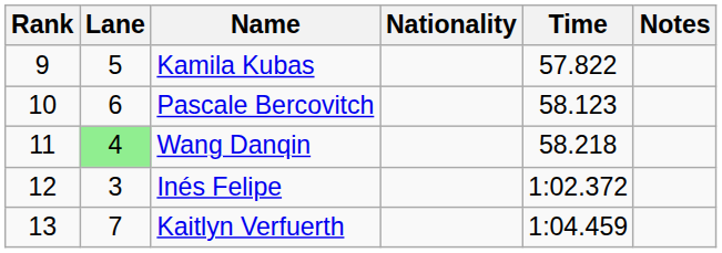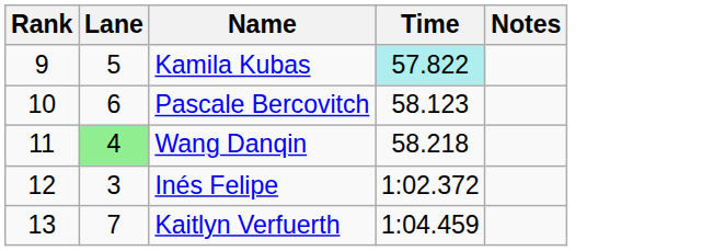- column: Nationality
Kamila Kubas | Time: no background -> paleturquoise background
